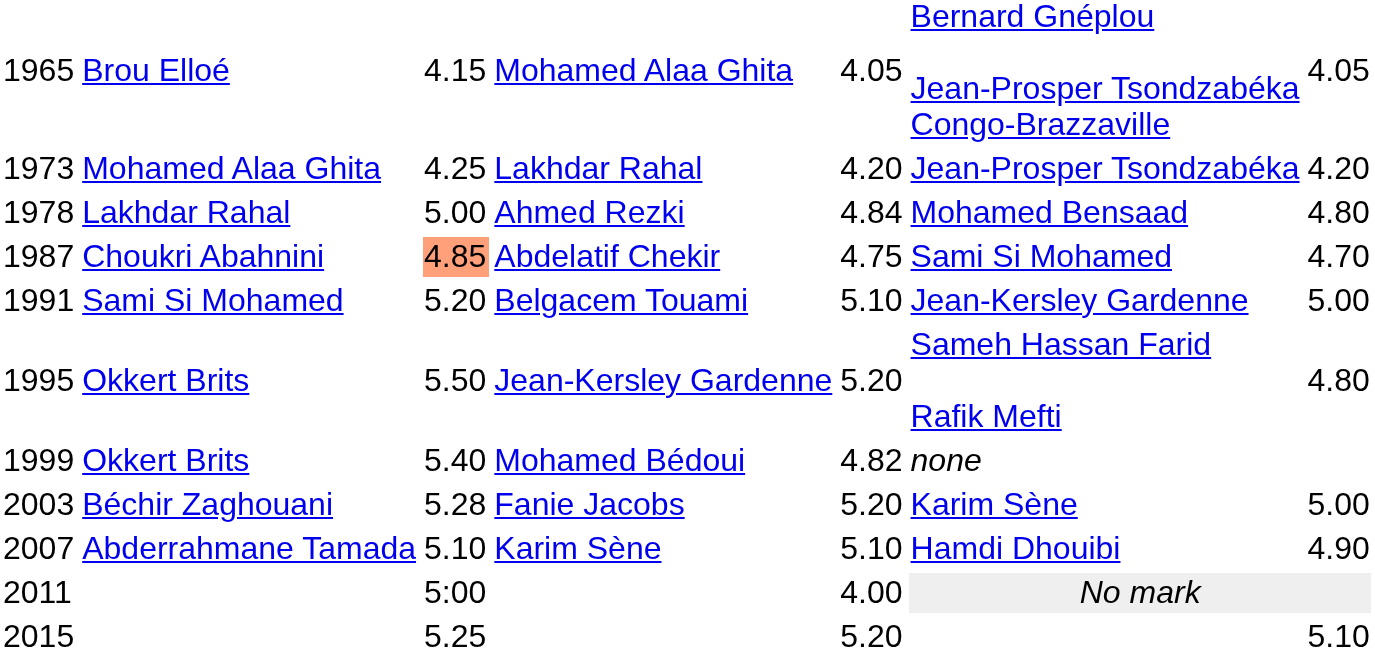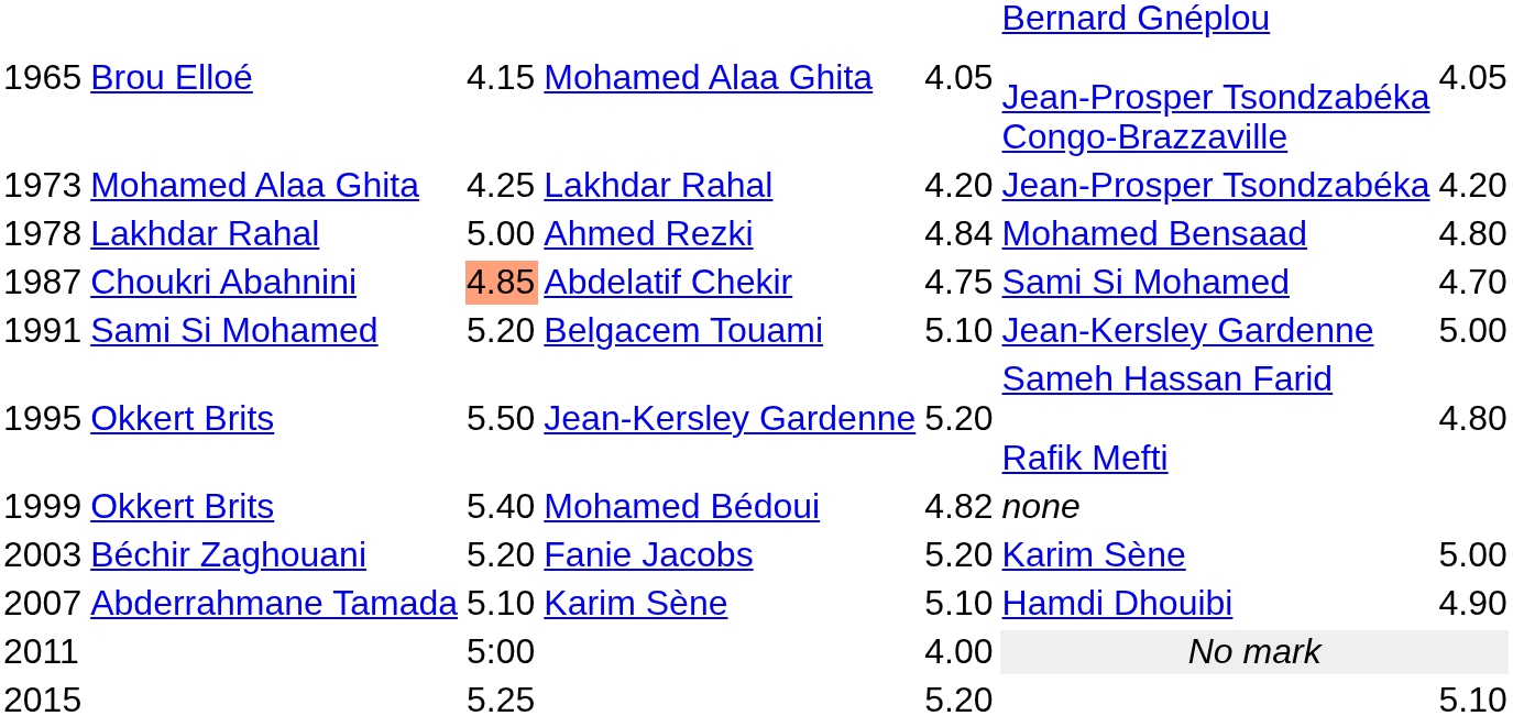Fanie Jacobs | column 3: 5.28 -> 5.20
